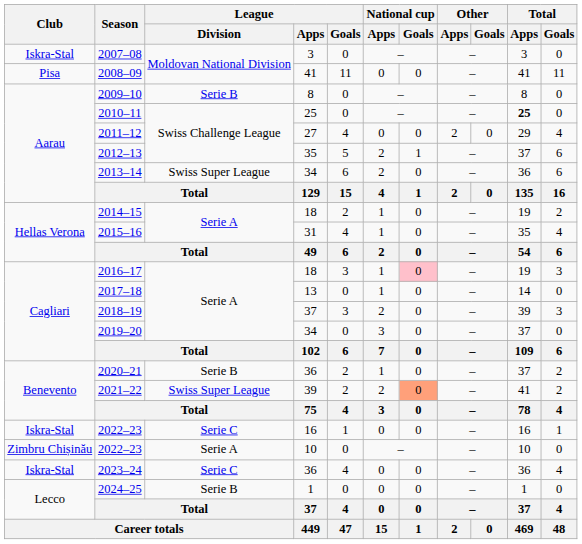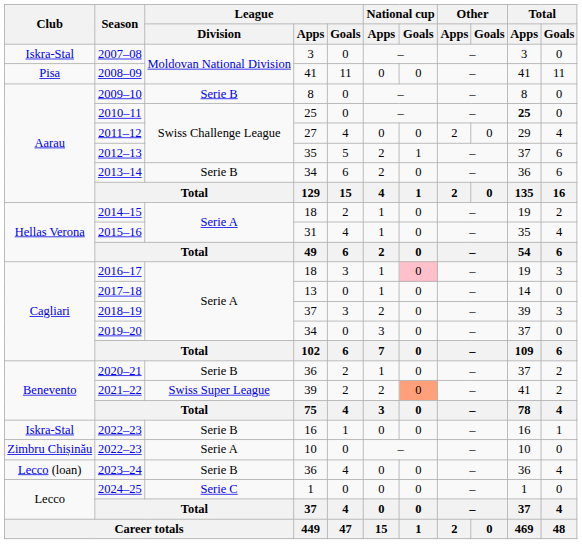2013–14 | League / Division: Swiss Super League -> Serie B
2022–23 / 16 | League / Division: Serie C -> Serie B
2023–24 | Club: Iskra-Stal -> Lecco (loan)
2023–24 | League / Division: Serie C -> Serie B
2024–25 | League / Division: Serie B -> Serie C
